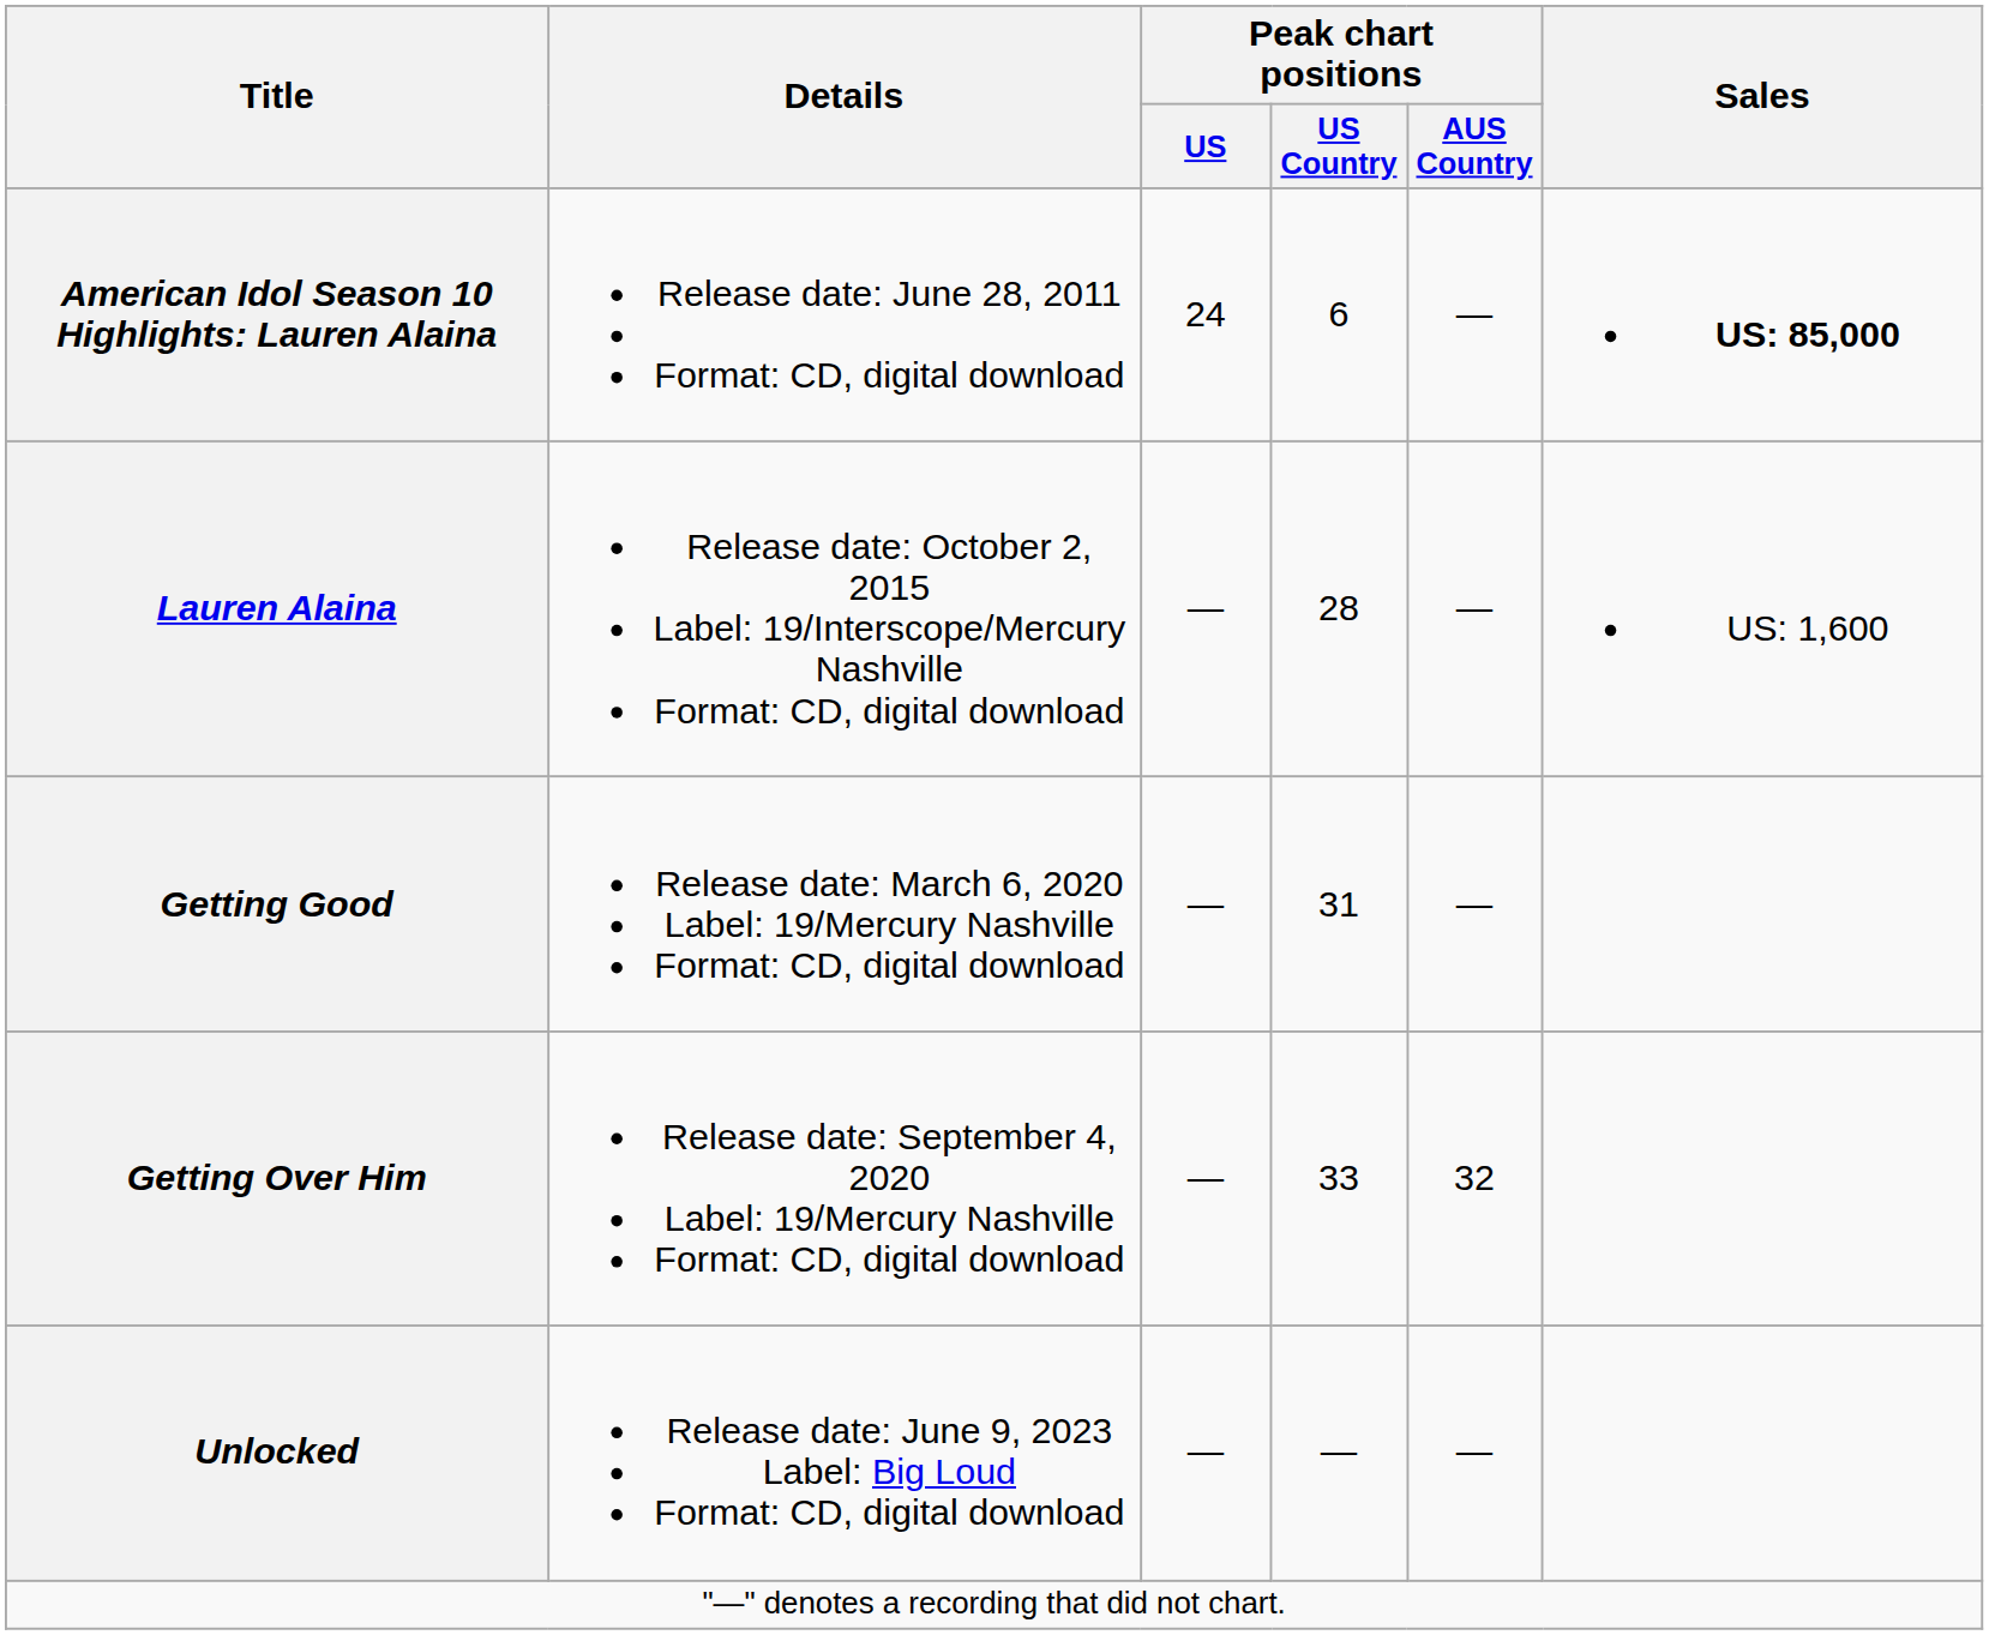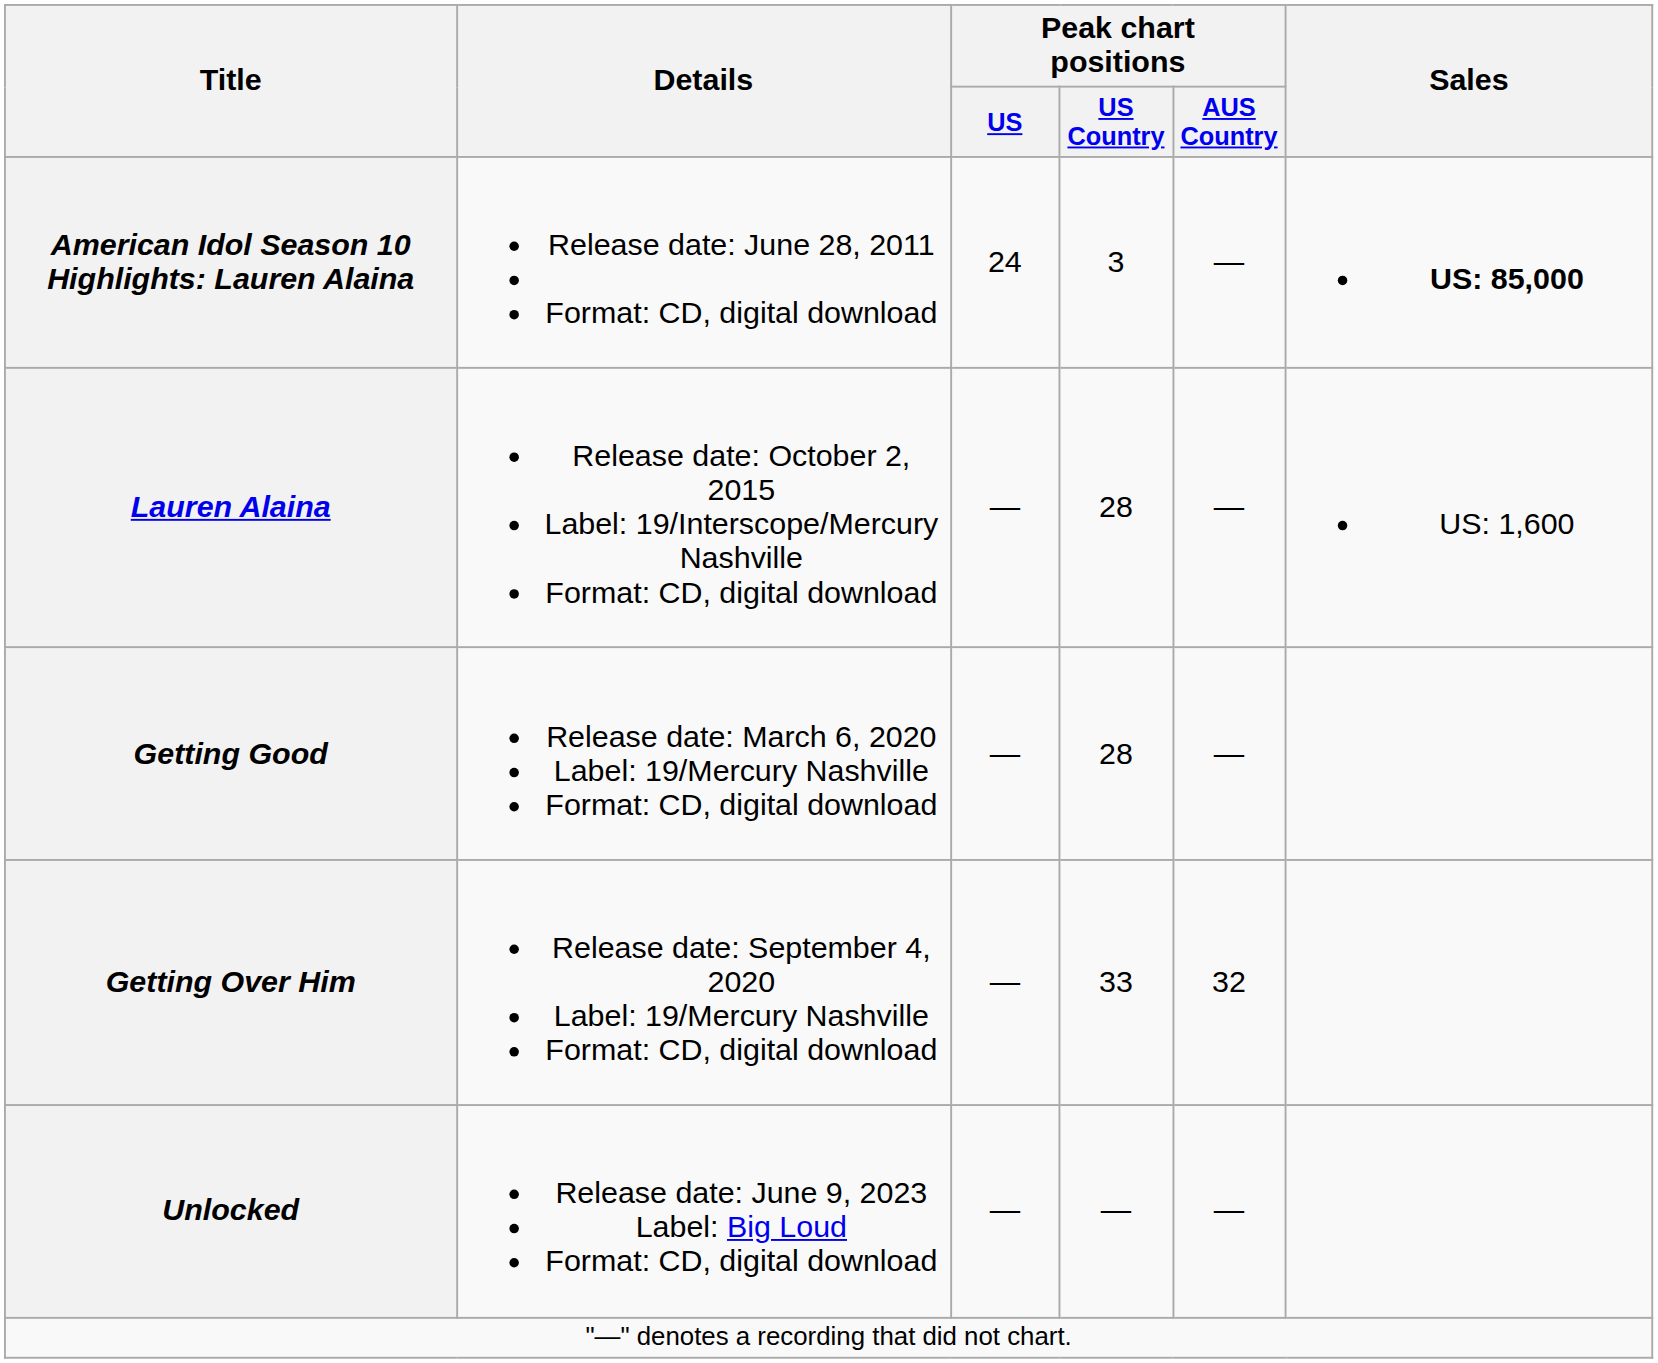American Idol Season 10 Highlights: Lauren Alaina | Peak chart positions / US Country: 6 -> 3
Getting Good | Peak chart positions / US Country: 31 -> 28
